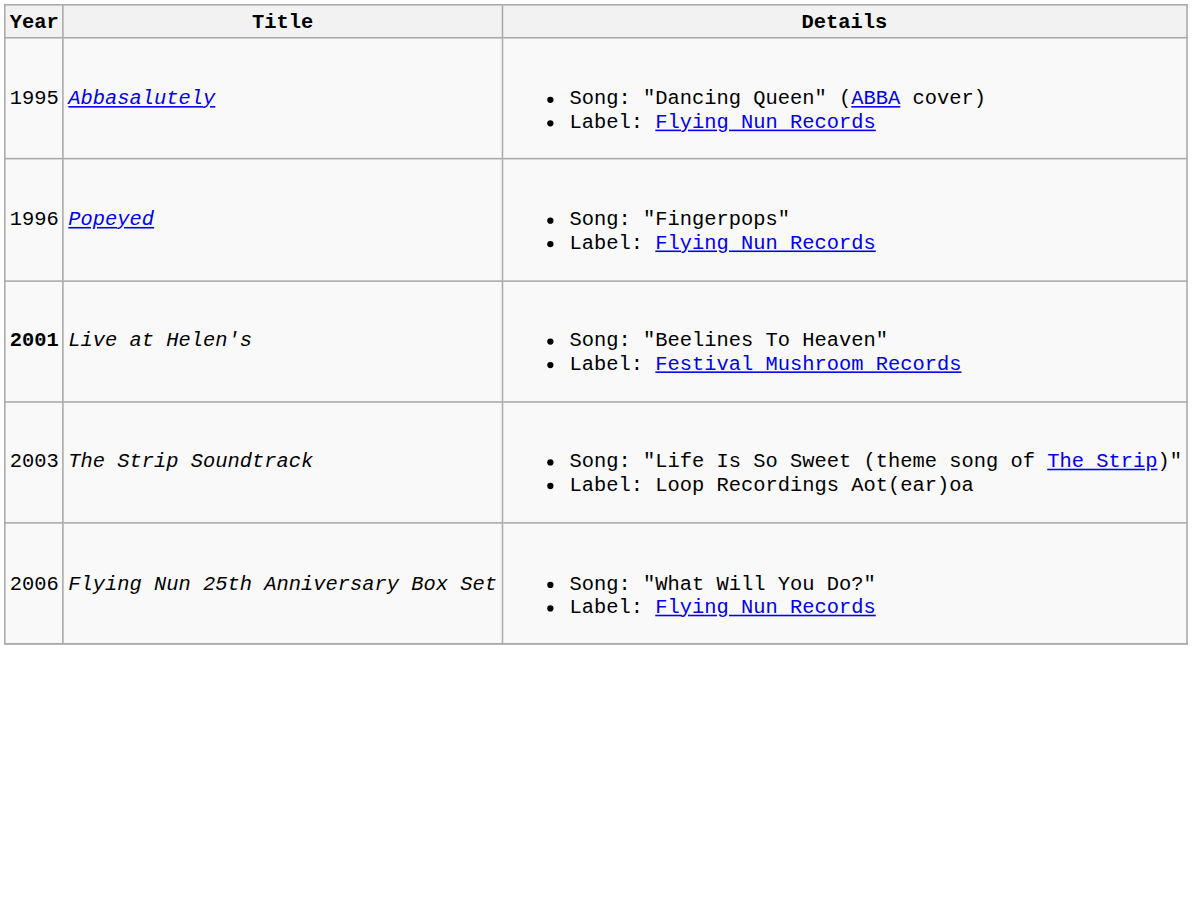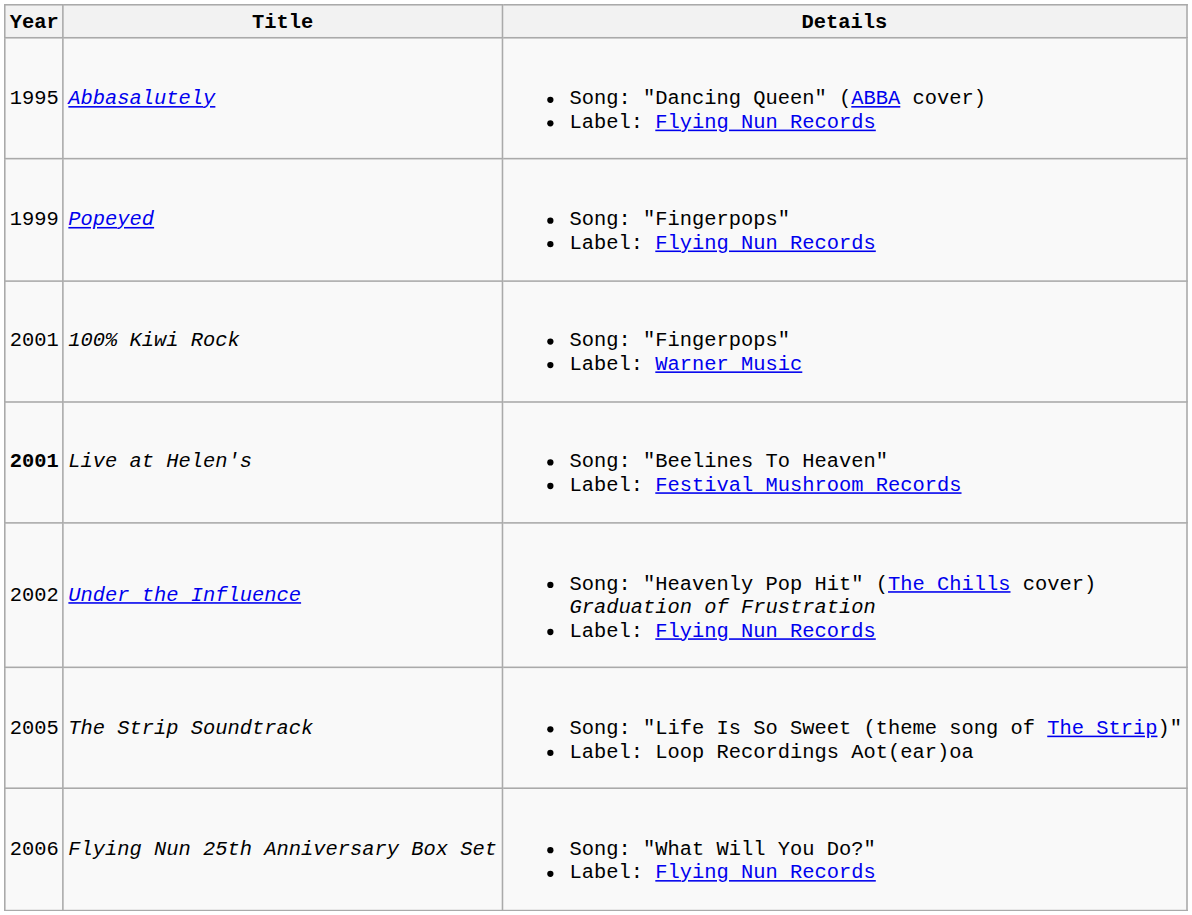Popeyed | Year: 1996 -> 1999
+ row: 2001 | 100% Kiwi Rock | Song: "Fingerpops" Label: Warner Music
+ row: 2002 | Under the Influence | Song: "Heavenly Pop Hit" (The Chills cover) Graduation of Frustration Label: Flying Nun Records
The Strip Soundtrack | Year: 2003 -> 2005
